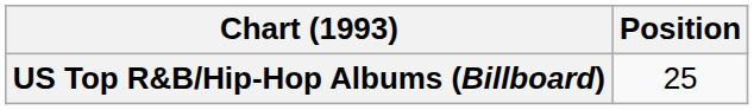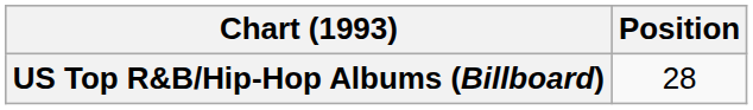US Top R&B/Hip-Hop Albums (Billboard) | Position: 25 -> 28
